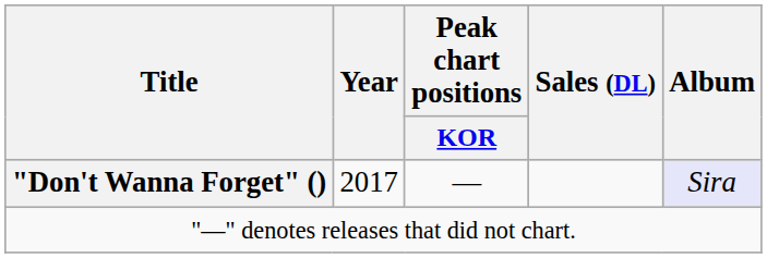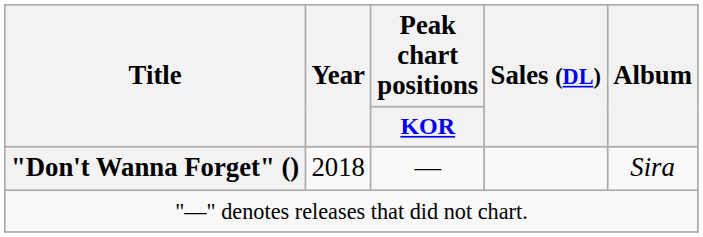"Don't Wanna Forget" () | Year: 2017 -> 2018
"Don't Wanna Forget" () | Album: lavender background -> no background
